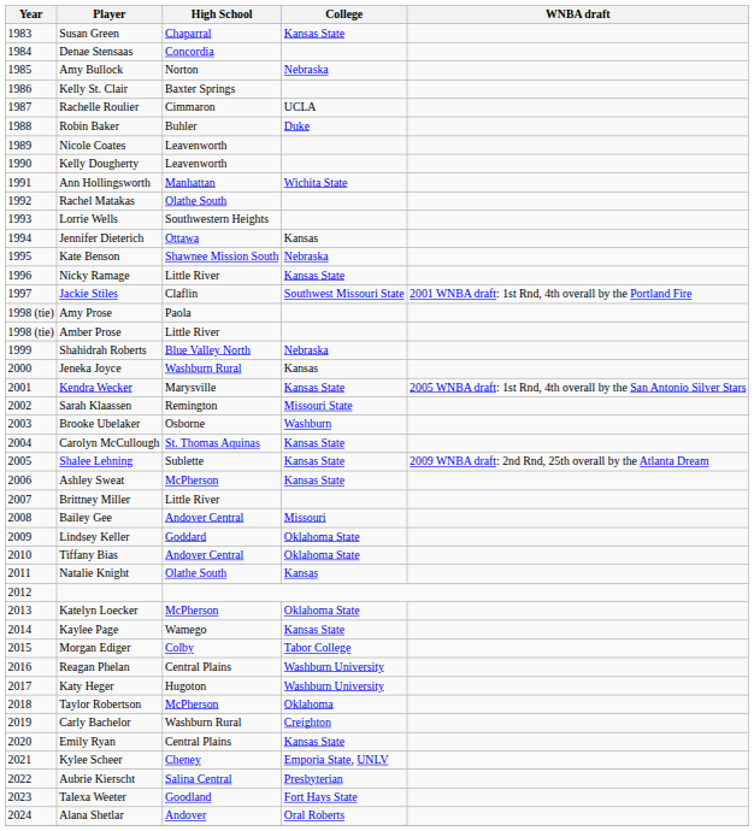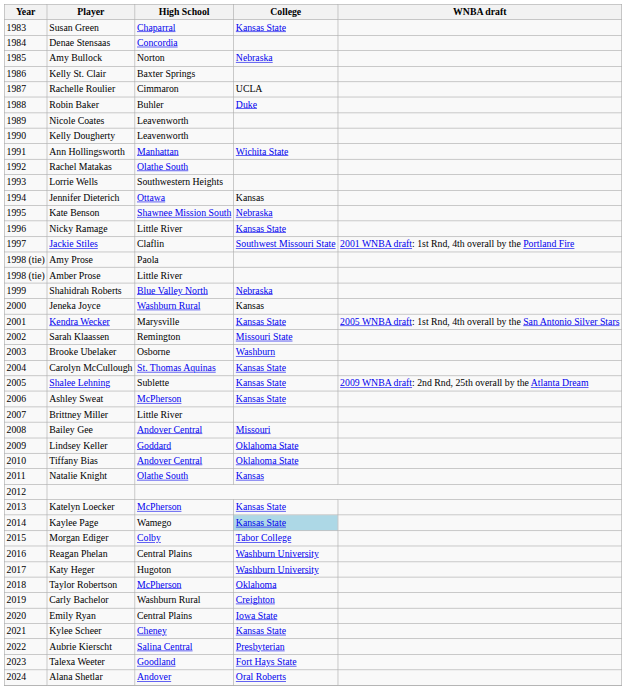Katelyn Loecker | College: Oklahoma State -> Kansas State
Kaylee Page | College: no background -> lightblue background
Emily Ryan | College: Kansas State -> Iowa State
Kylee Scheer | College: Emporia State, UNLV -> Kansas State
